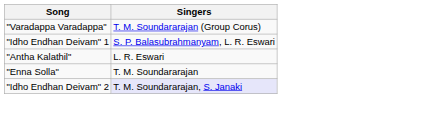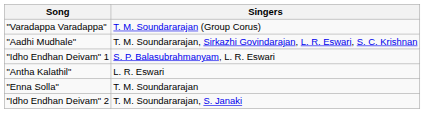+ row: "Aadhi Mudhale" | T. M. Soundararajan, Sirkazhi Govindarajan, L. R. Eswari, S. C. Krishnan
"Idho Endhan Deivam" 2 | Singers: lavender background -> no background
